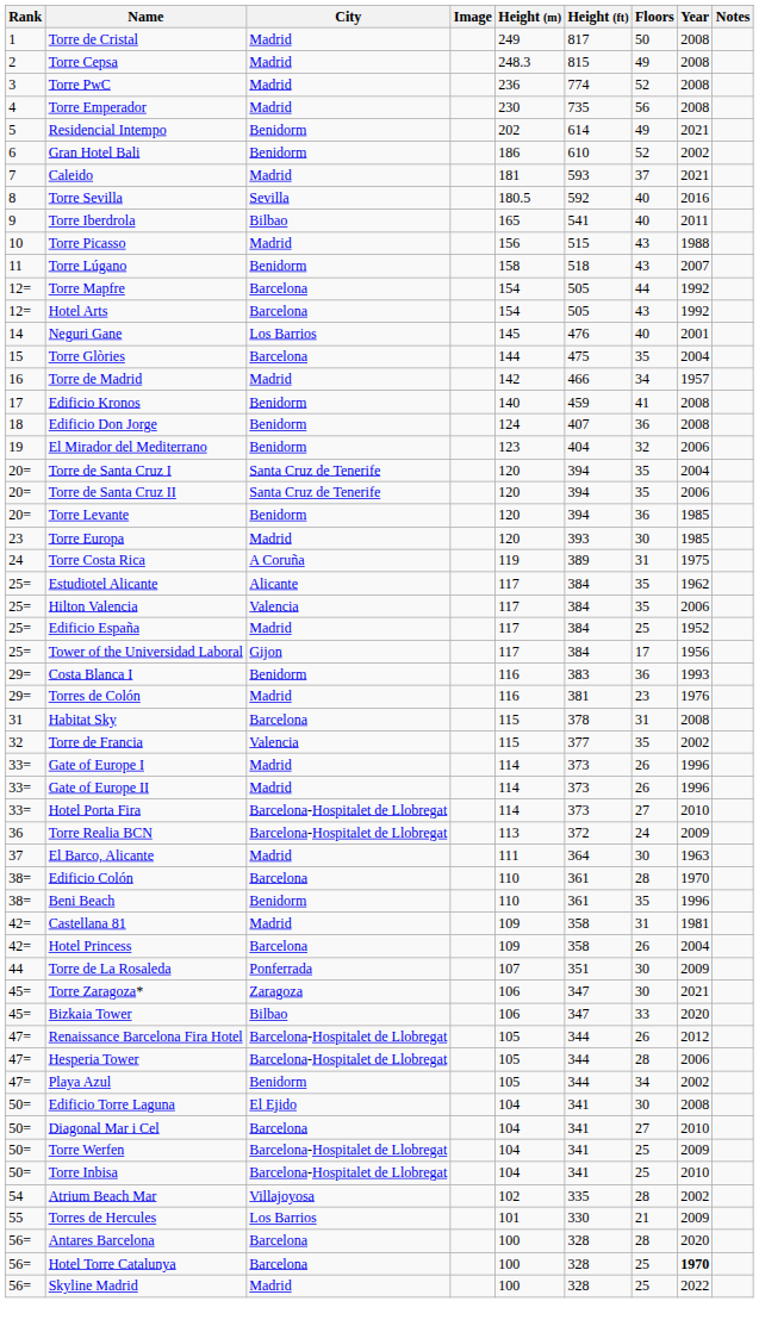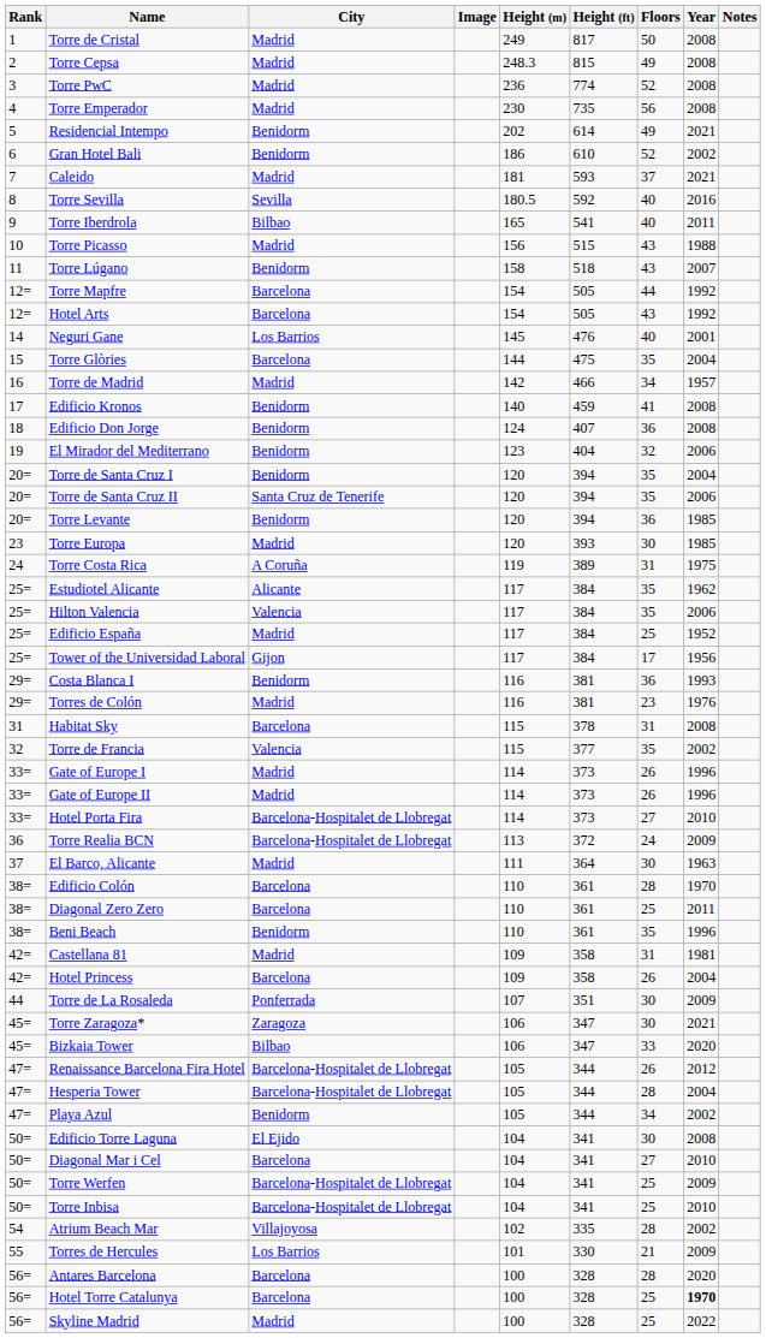Torre de Santa Cruz I | City: Santa Cruz de Tenerife -> Benidorm
Costa Blanca I | Height (ft): 383 -> 381
+ row: 38= | Diagonal Zero Zero | Barcelona | 110 | 361 | 25 | 2011
Hesperia Tower | Year: 2006 -> 2004
